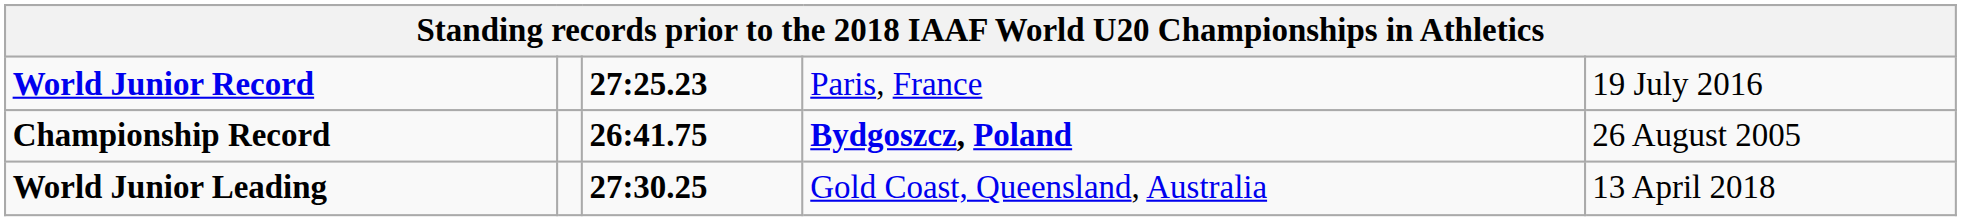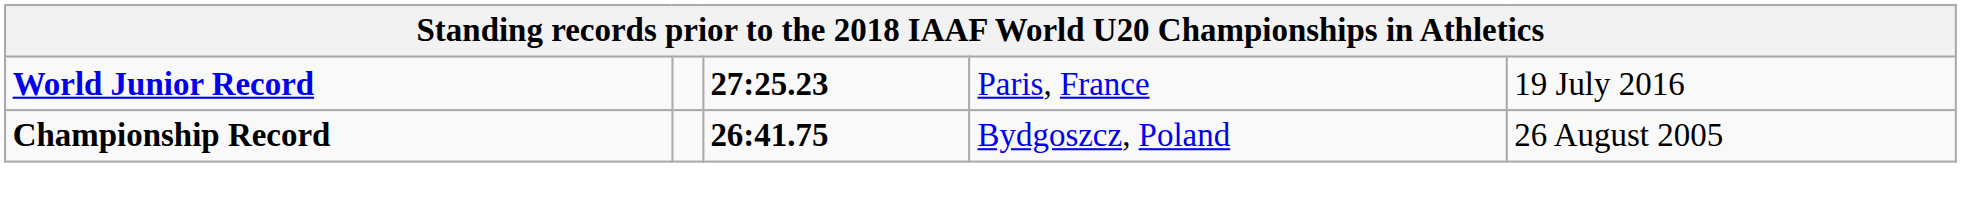Championship Record | column 4: bold -> normal
- row: World Junior Leading | 27:30.25 | Gold Coast, Queensland, Australia | 13 April 2018
